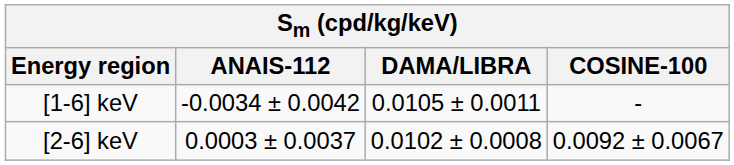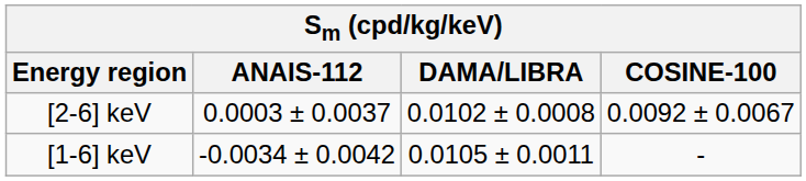rows swapped: [1-6] keV <-> [2-6] keV
